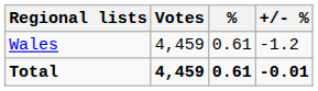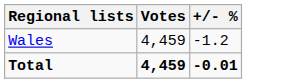- column: % | 0.61 | 0.61
